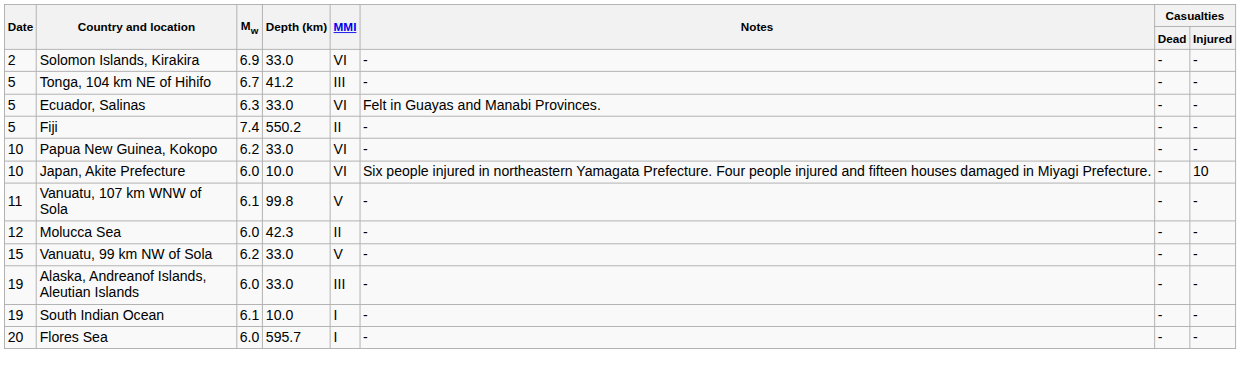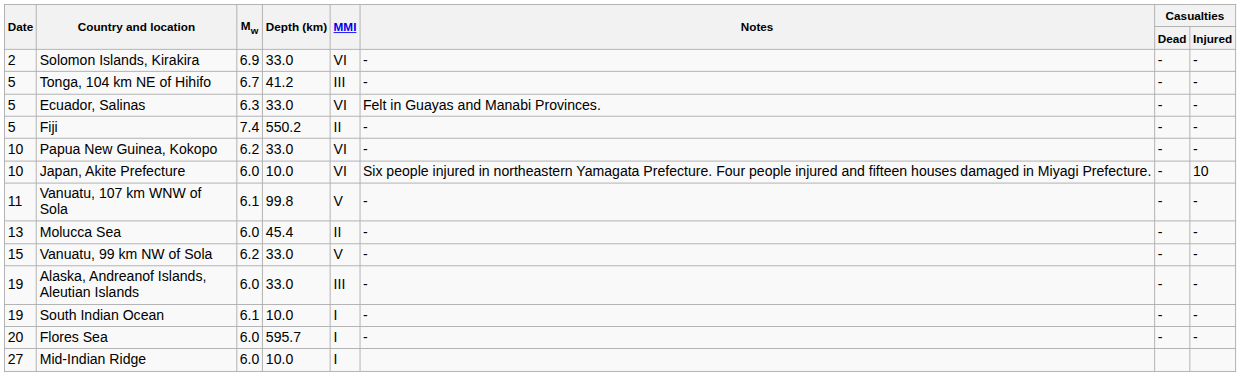Molucca Sea | Date: 12 -> 13
Molucca Sea | Depth (km): 42.3 -> 45.4
+ row: 27 | Mid-Indian Ridge | 6.0 | 10.0 | I
